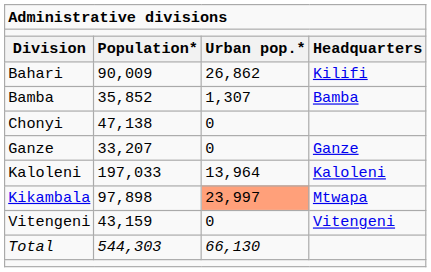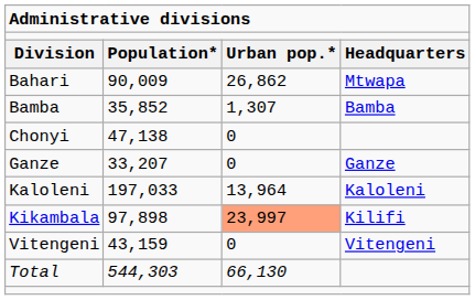Bahari | column 4: Kilifi -> Mtwapa
Kikambala | column 4: Mtwapa -> Kilifi
